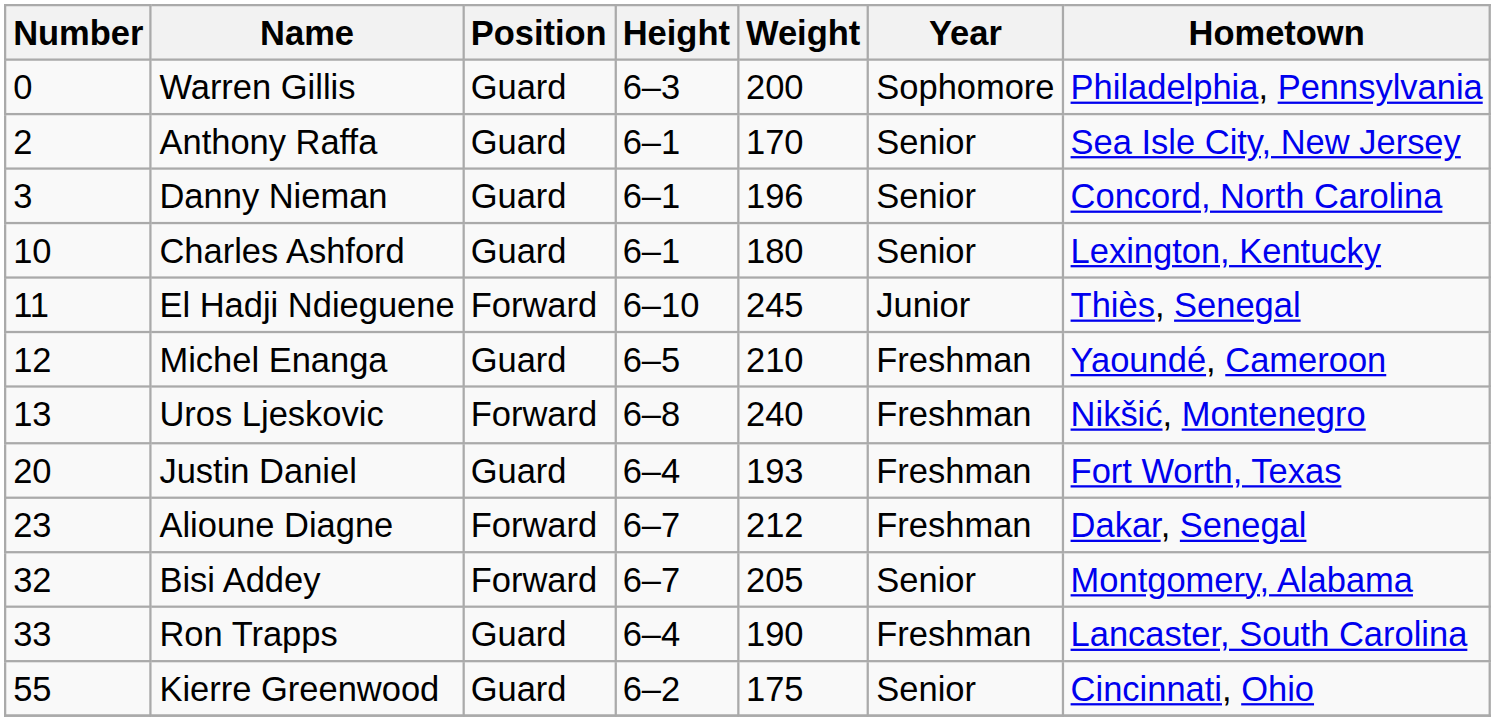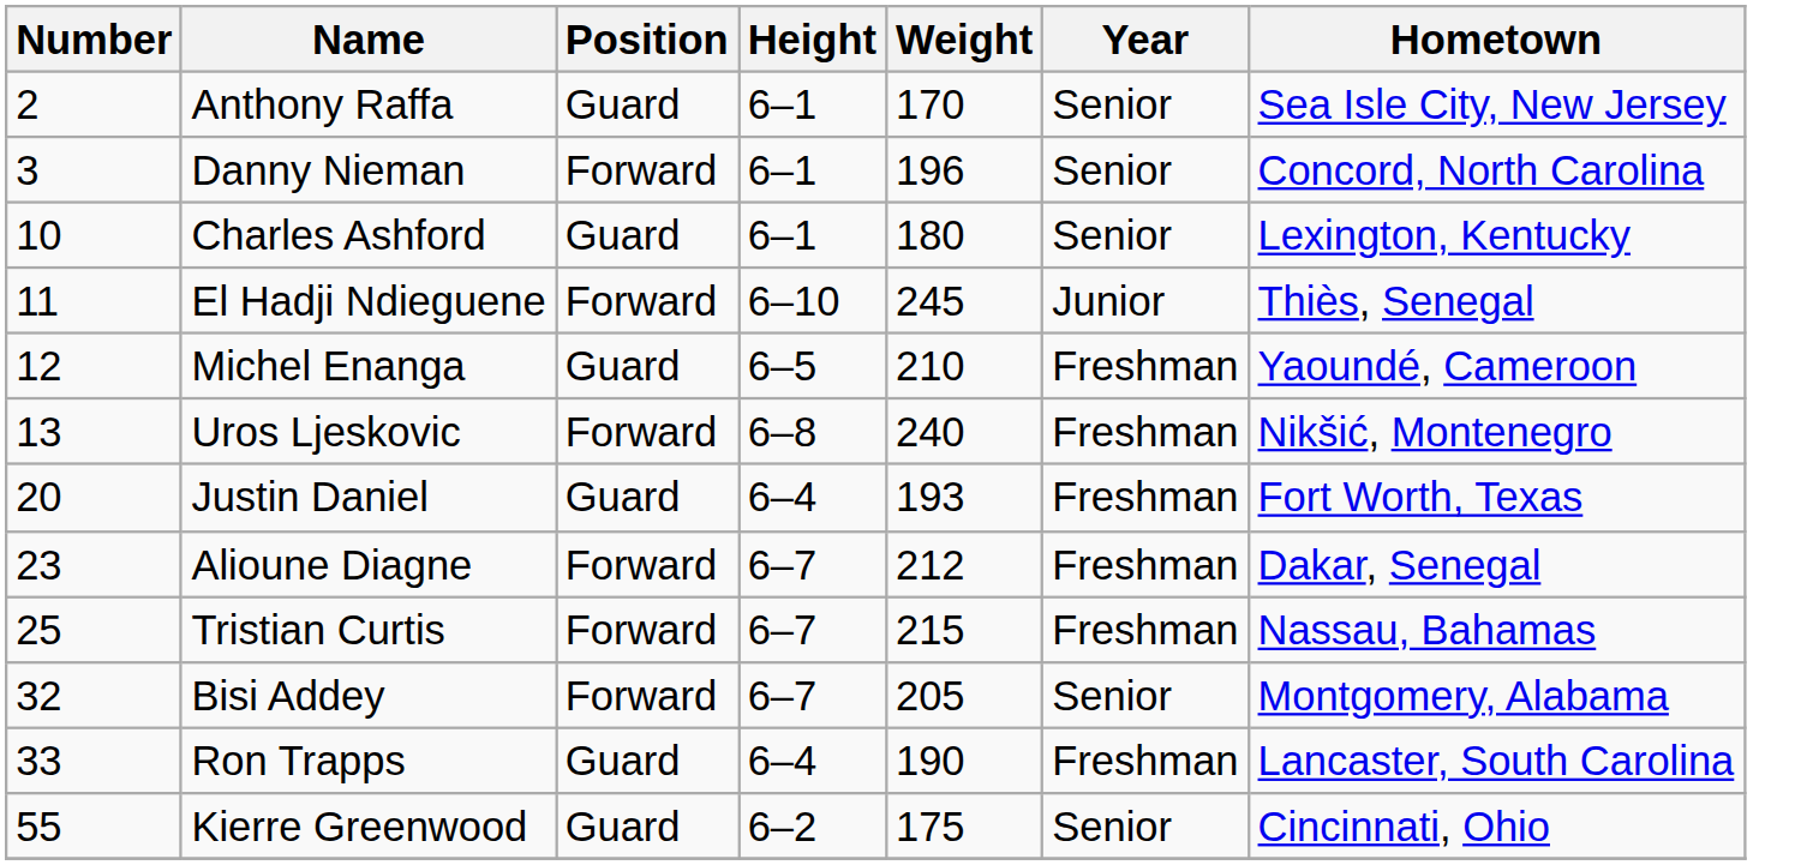- row: 0 | Warren Gillis | Guard | 6–3 | 200 | Sophomore | Philadelphia, Pennsylvania
Danny Nieman | Position: Guard -> Forward
+ row: 25 | Tristian Curtis | Forward | 6–7 | 215 | Freshman | Nassau, Bahamas
